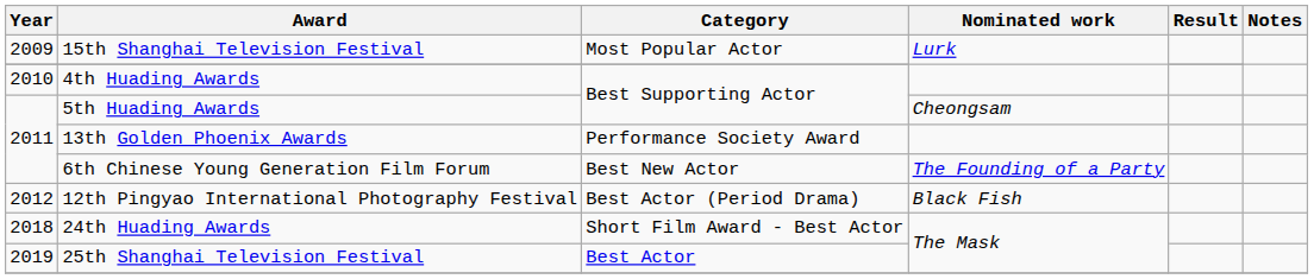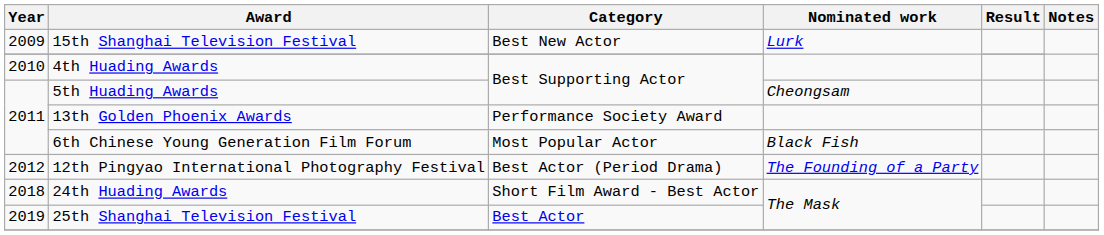15th Shanghai Television Festival | Category: Most Popular Actor -> Best New Actor
6th Chinese Young Generation Film Forum | Category: Best New Actor -> Most Popular Actor
6th Chinese Young Generation Film Forum | Nominated work: The Founding of a Party -> Black Fish
12th Pingyao International Photography Festival | Nominated work: Black Fish -> The Founding of a Party
